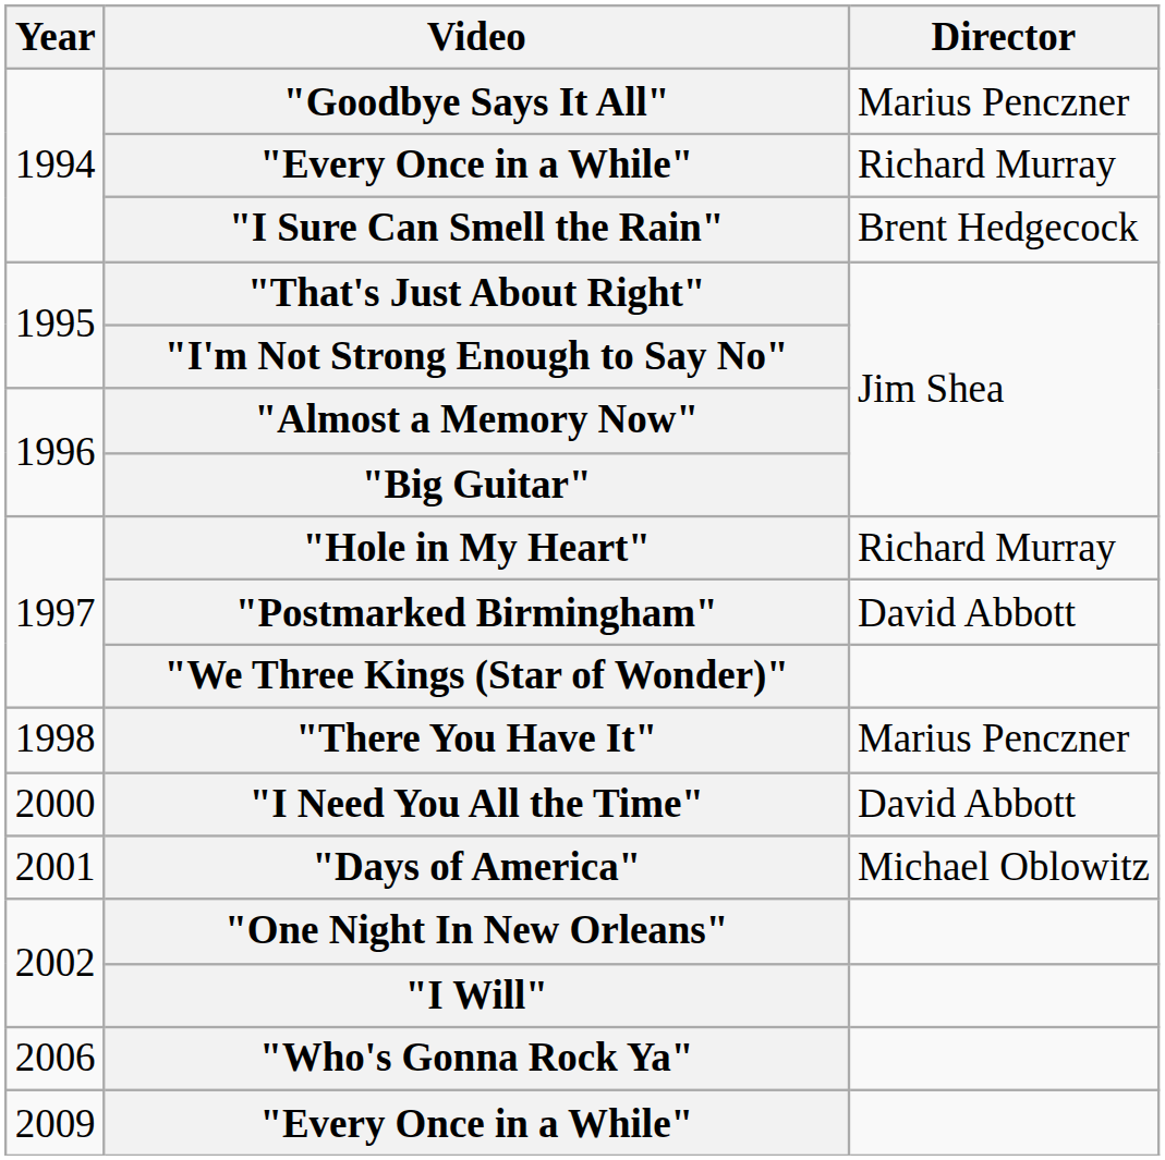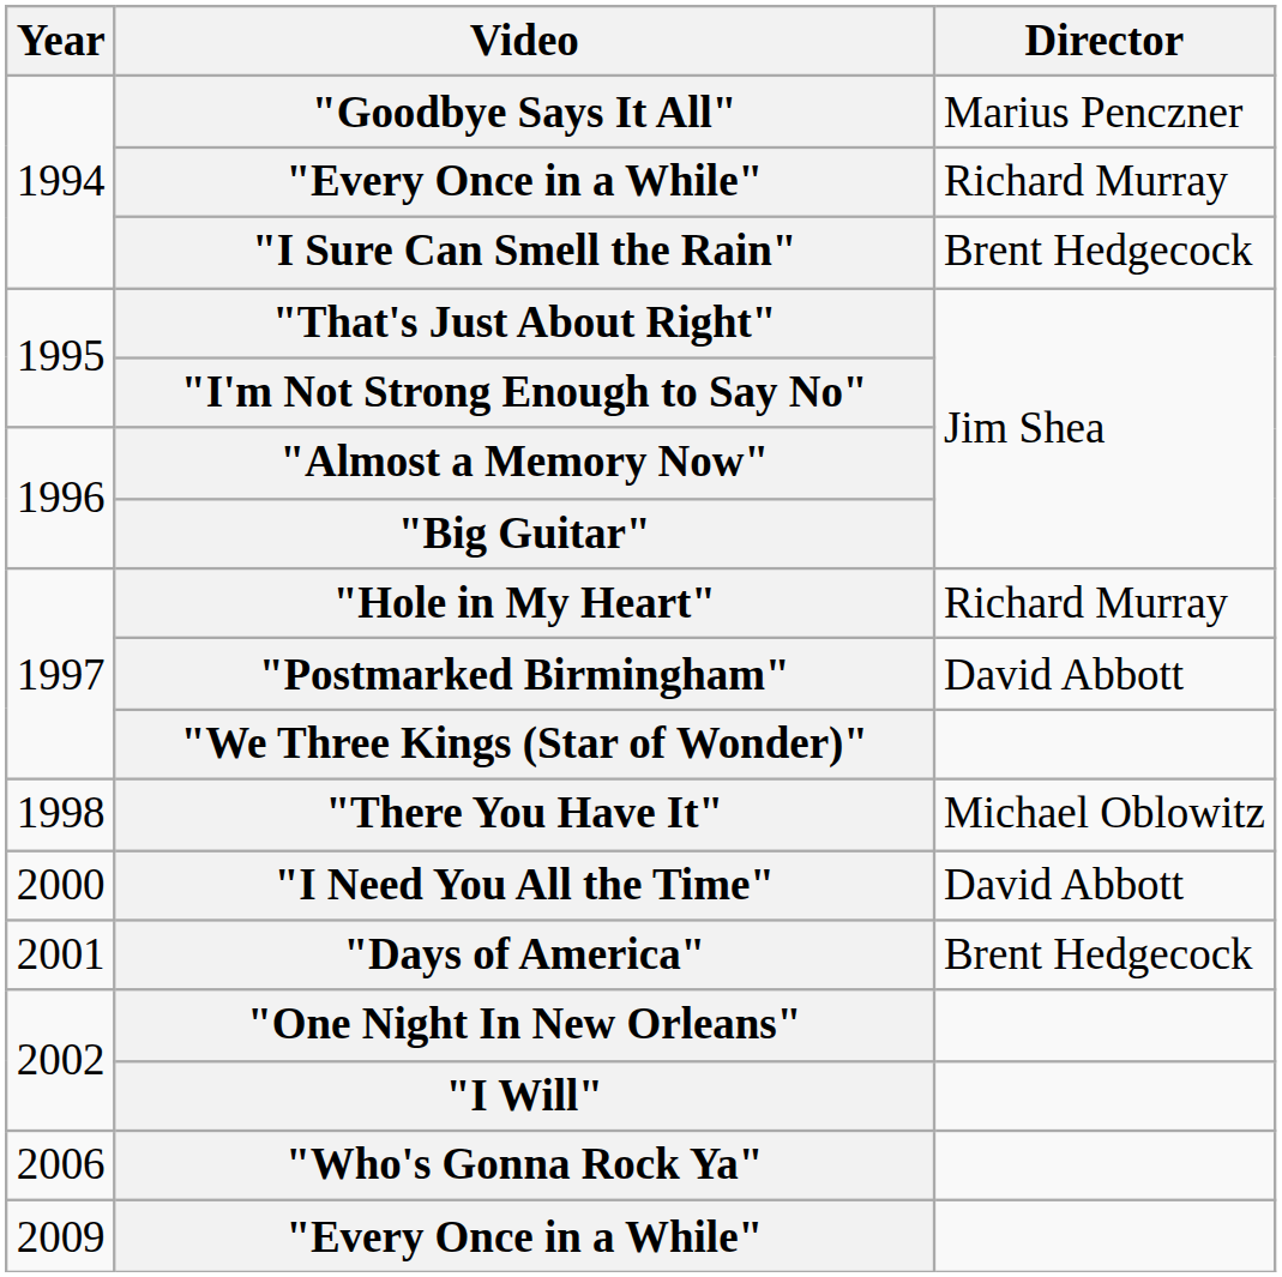"There You Have It" | Director: Marius Penczner -> Michael Oblowitz
"Days of America" | Director: Michael Oblowitz -> Brent Hedgecock
